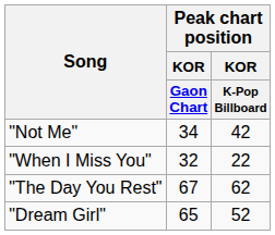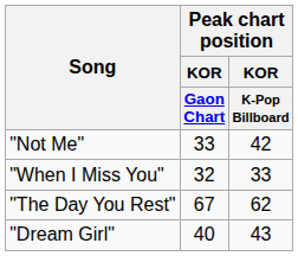"Not Me" | Peak chart position / KOR / Gaon Chart: 34 -> 33
"When I Miss You" | Peak chart position / KOR / K-Pop Billboard: 22 -> 33
"Dream Girl" | Peak chart position / KOR / Gaon Chart: 65 -> 40
"Dream Girl" | Peak chart position / KOR / K-Pop Billboard: 52 -> 43
